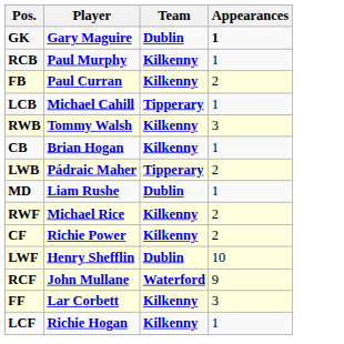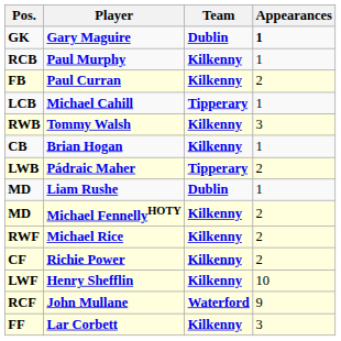+ row: MD | Michael FennellyHOTY | Kilkenny | 2
Henry Shefflin | Team: Dublin -> Kilkenny
- row: LCF | Richie Hogan | Kilkenny | 1
